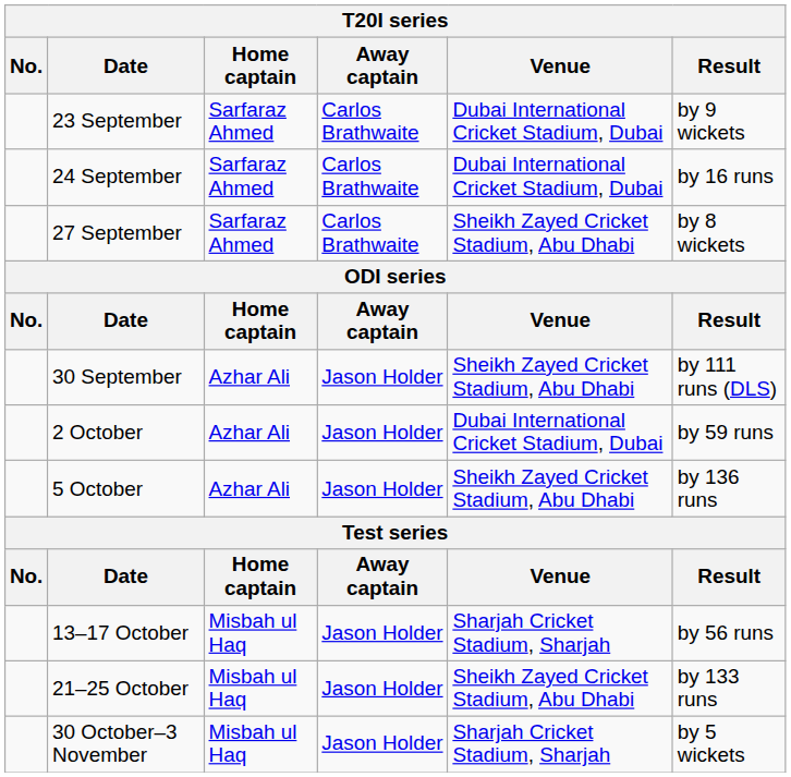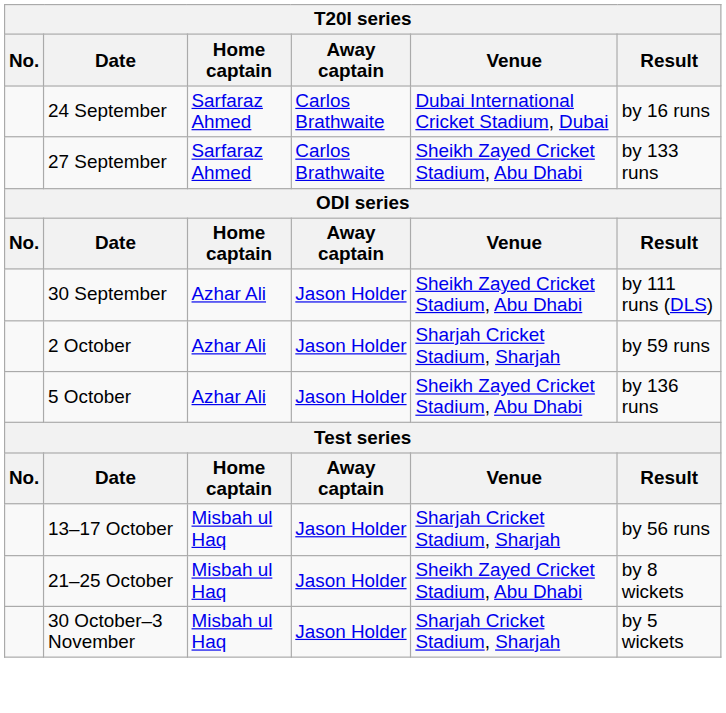- row: 23 September | Sarfaraz Ahmed | Carlos Brathwaite | Dubai International Cricket Stadium, Dubai | by 9 wickets
27 September | Result: by 8 wickets -> by 133 runs
2 October | Venue: Dubai International Cricket Stadium, Dubai -> Sharjah Cricket Stadium, Sharjah
21–25 October | Result: by 133 runs -> by 8 wickets
